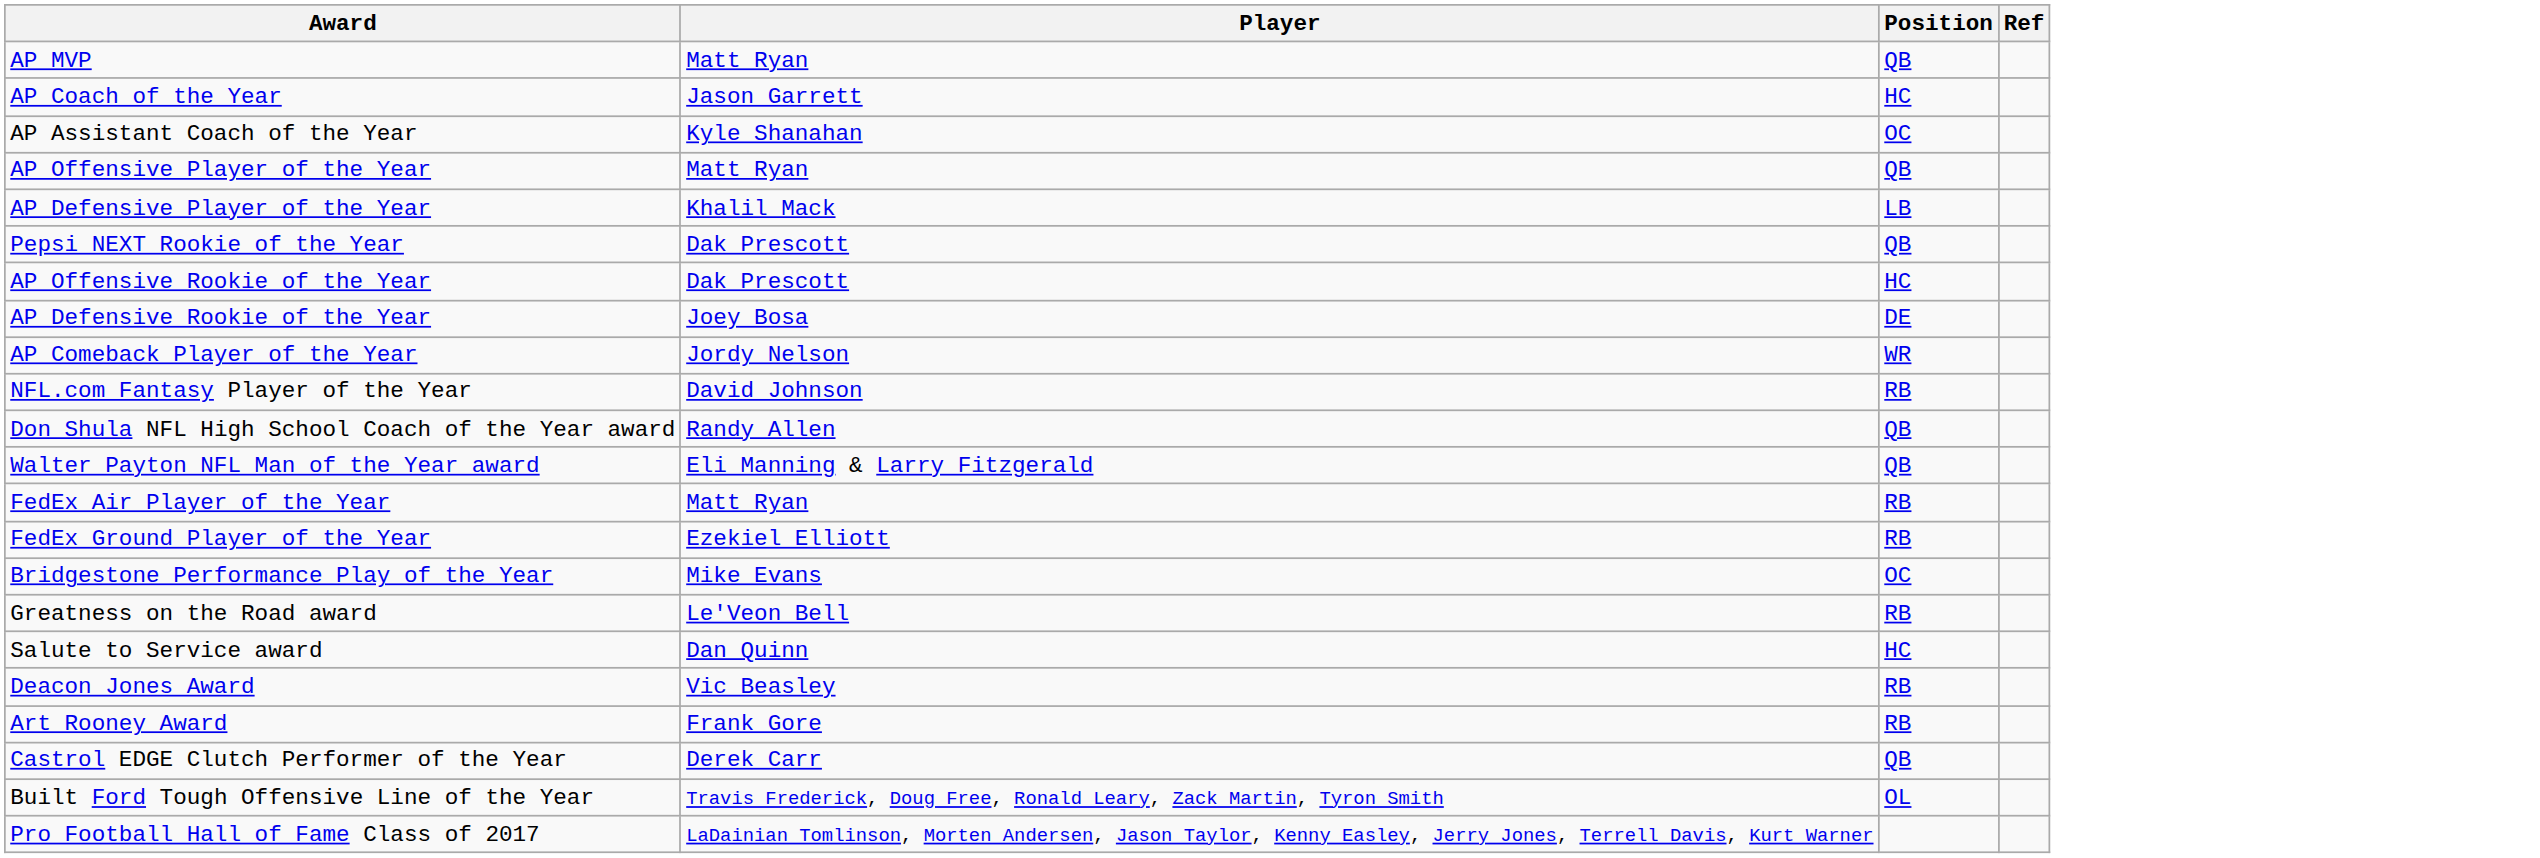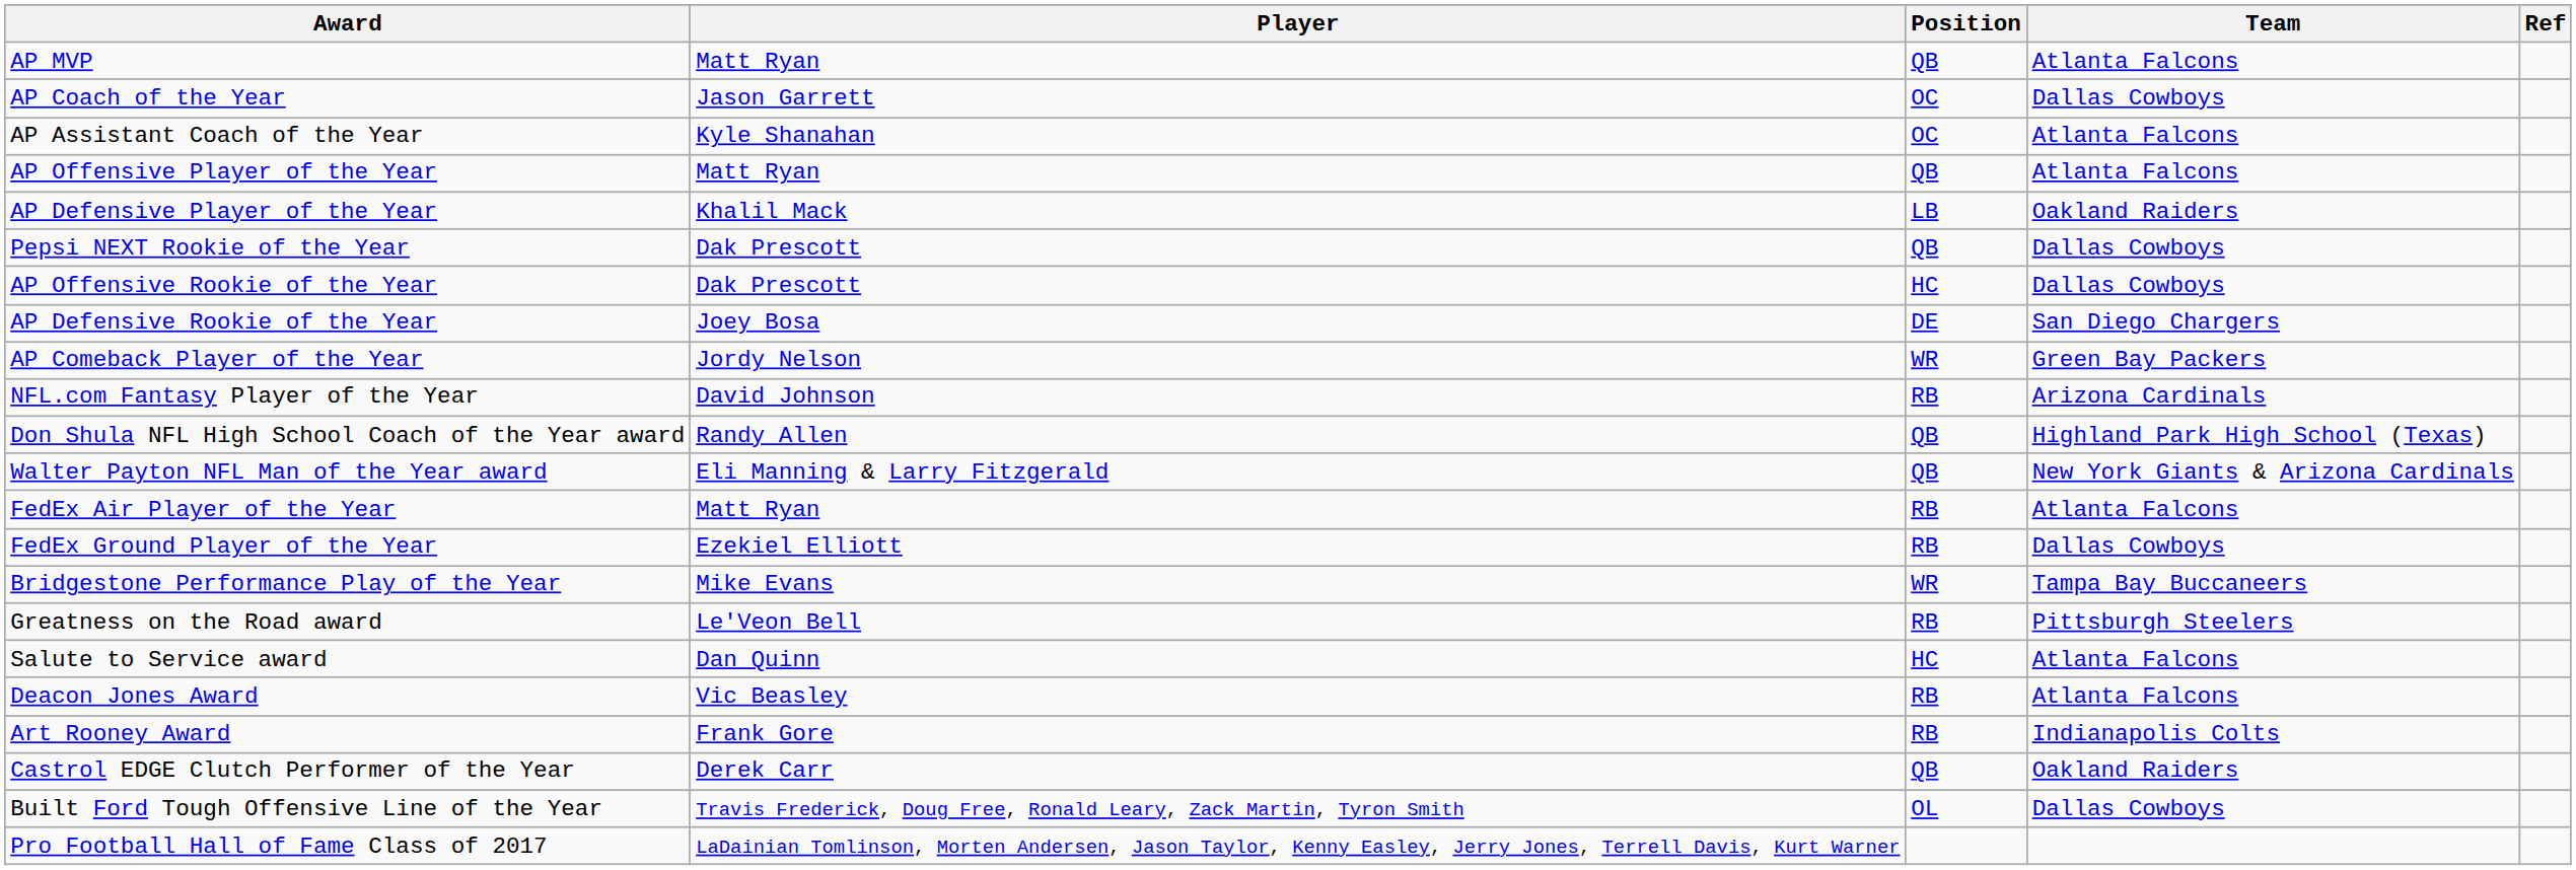+ column: Team | Atlanta Falcons | Dallas Cowboys | Atlanta Falcons | Atlanta Falcons | Oakland Raiders | Dallas Cowboys | Dallas Cowboys | San Diego Chargers | Green Bay Packers | Arizona Cardinals | Highland Park High School (Texas) | New York Giants & Arizona Cardinals | Atlanta Falcons | Dallas Cowboys | Tampa Bay Buccaneers | Pittsburgh Steelers | Atlanta Falcons | Atlanta Falcons | Indianapolis Colts | Oakland Raiders | Dallas Cowboys
AP Coach of the Year | Position: HC -> OC
Bridgestone Performance Play of the Year | Position: OC -> WR
